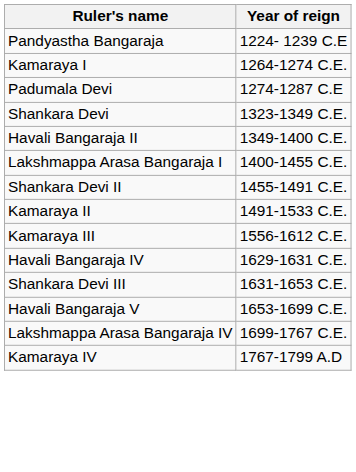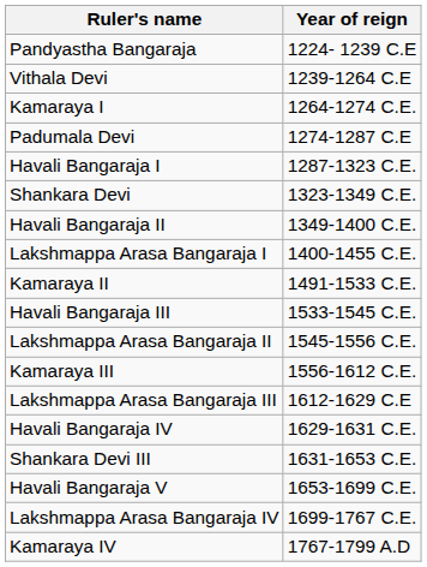+ row: Vithala Devi | 1239-1264 C.E
+ row: Havali Bangaraja I | 1287-1323 C.E.
- row: Shankara Devi II | 1455-1491 C.E.
+ row: Havali Bangaraja III | 1533-1545 C.E.
+ row: Lakshmappa Arasa Bangaraja II | 1545-1556 C.E.
+ row: Lakshmappa Arasa Bangaraja III | 1612-1629 C.E
